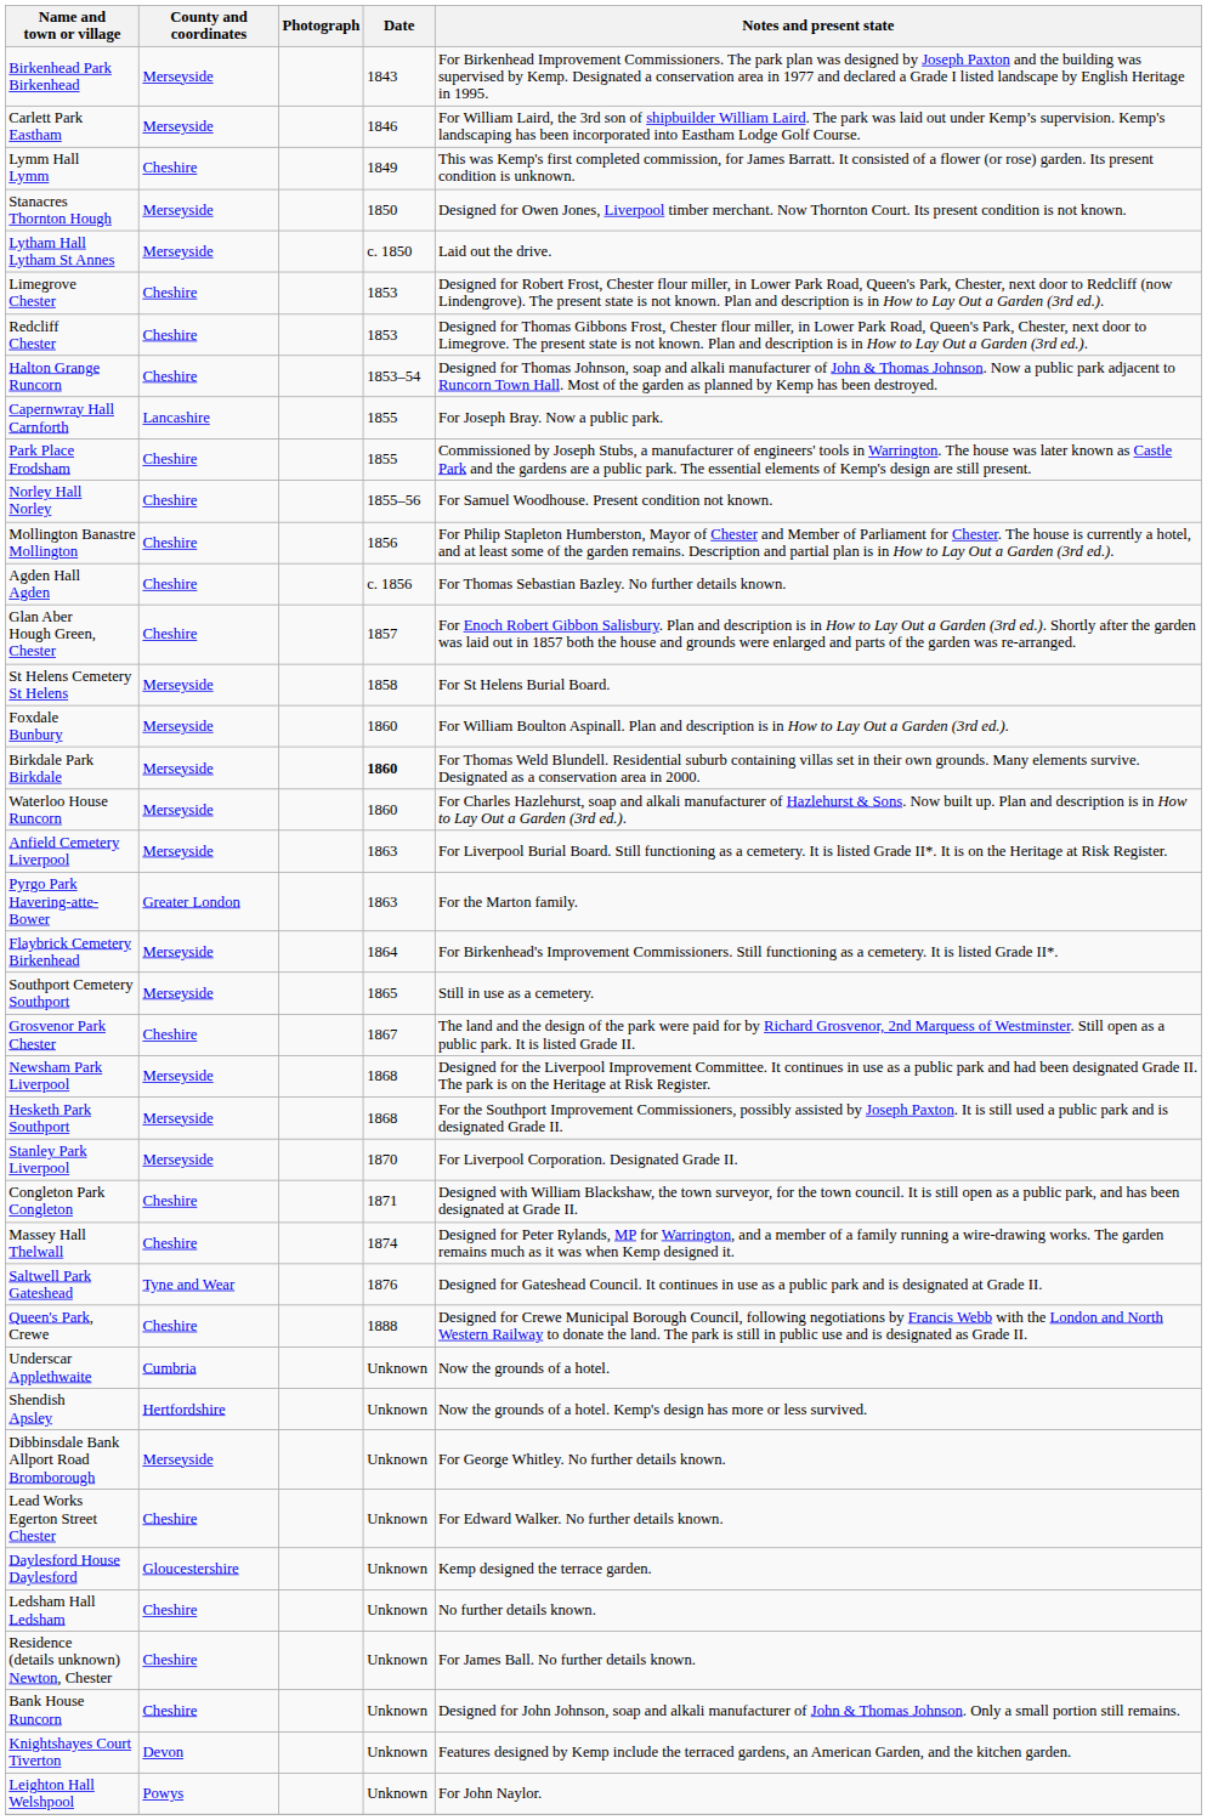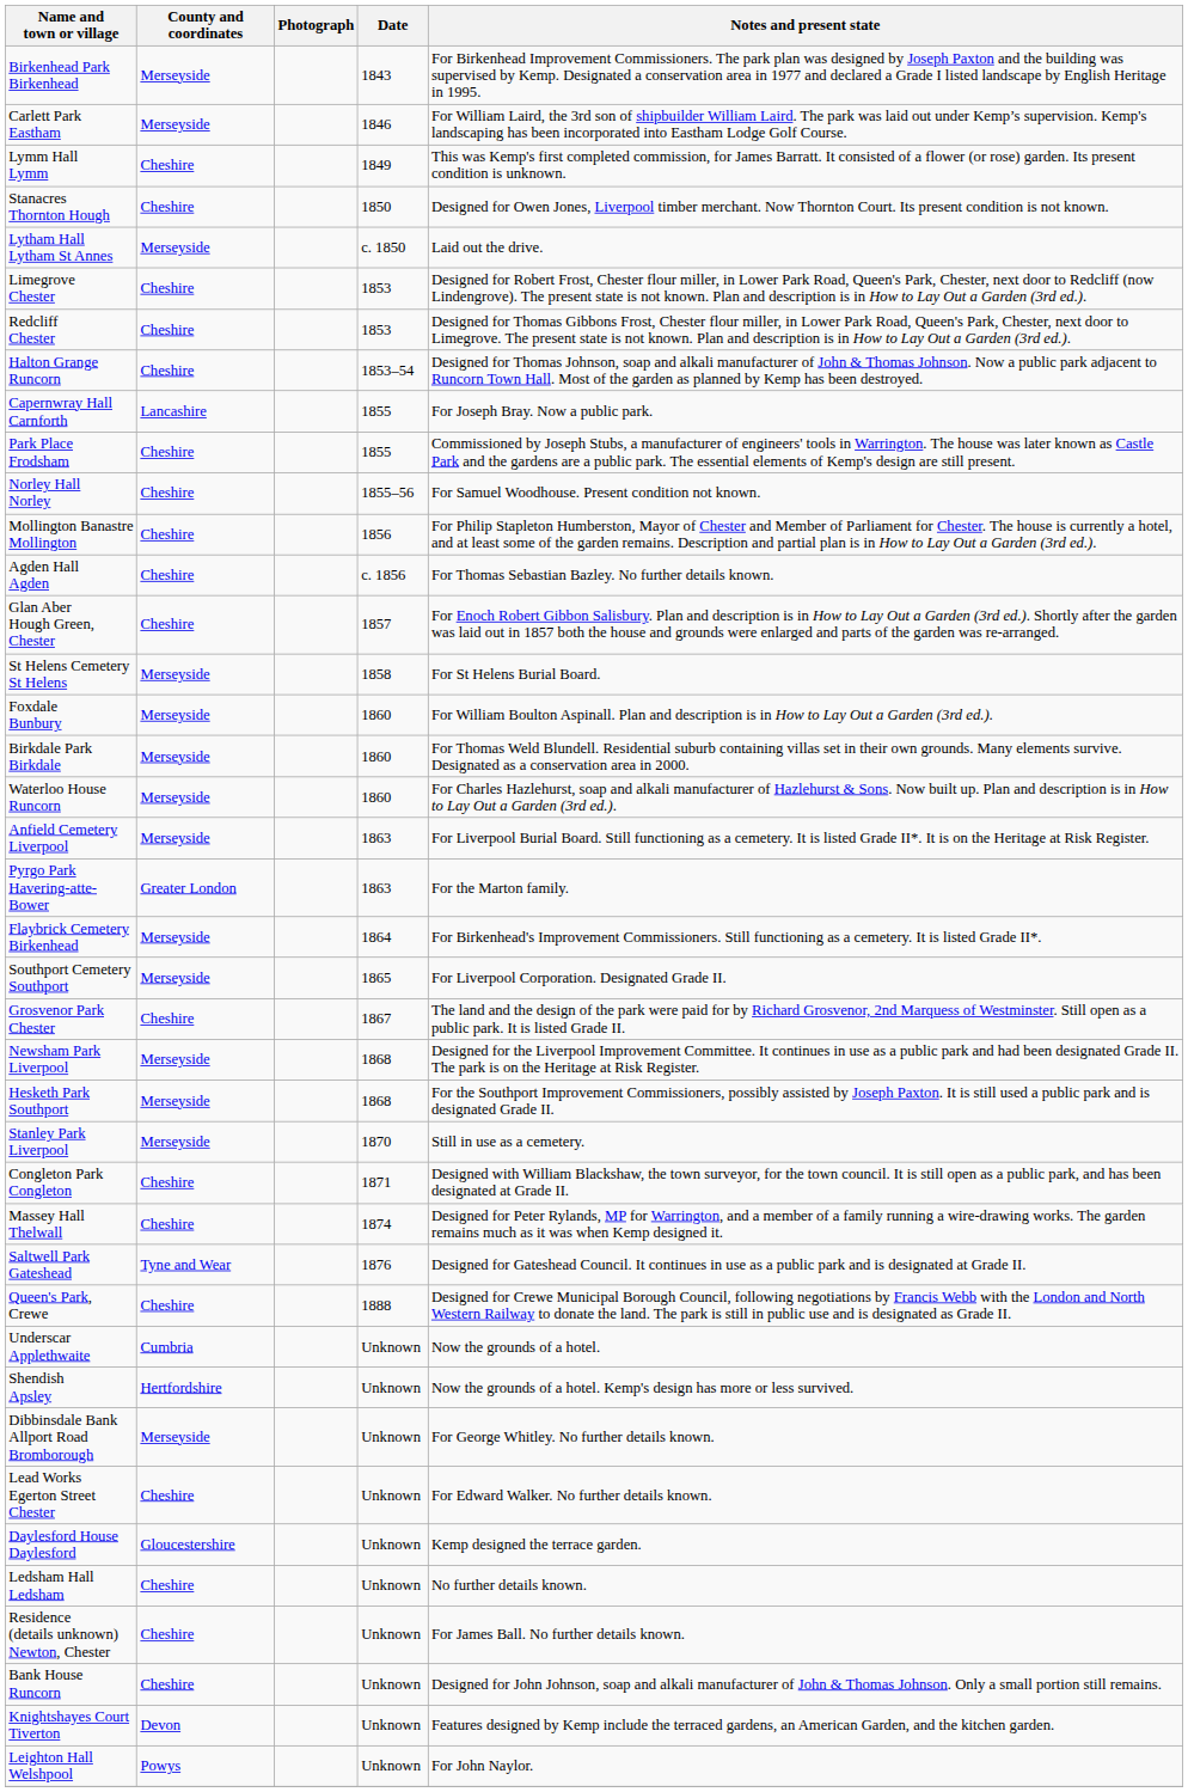Stanacres Thornton Hough | County and coordinates: Merseyside -> Cheshire
Birkdale Park Birkdale | Date: bold -> normal
Southport Cemetery Southport | Notes and present state: Still in use as a cemetery. -> For Liverpool Corporation. Designated Grade II.
Stanley Park Liverpool | Notes and present state: For Liverpool Corporation. Designated Grade II. -> Still in use as a cemetery.
